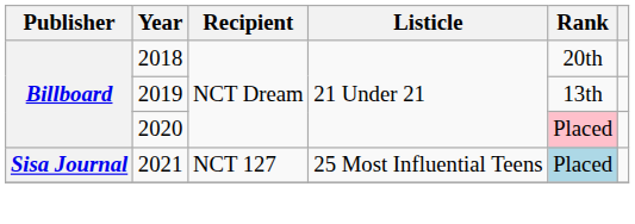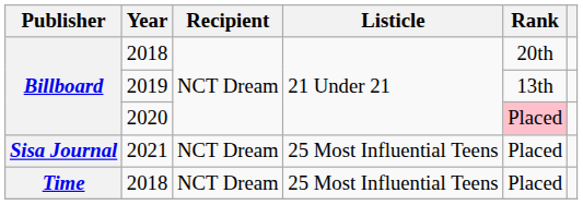2021 | Recipient: NCT 127 -> NCT Dream
2021 | Rank: lightblue background -> no background
+ row: Time | 2018 | NCT Dream | 25 Most Influential Teens | Placed
